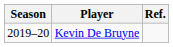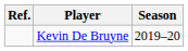columns swapped: Season <-> Ref.
